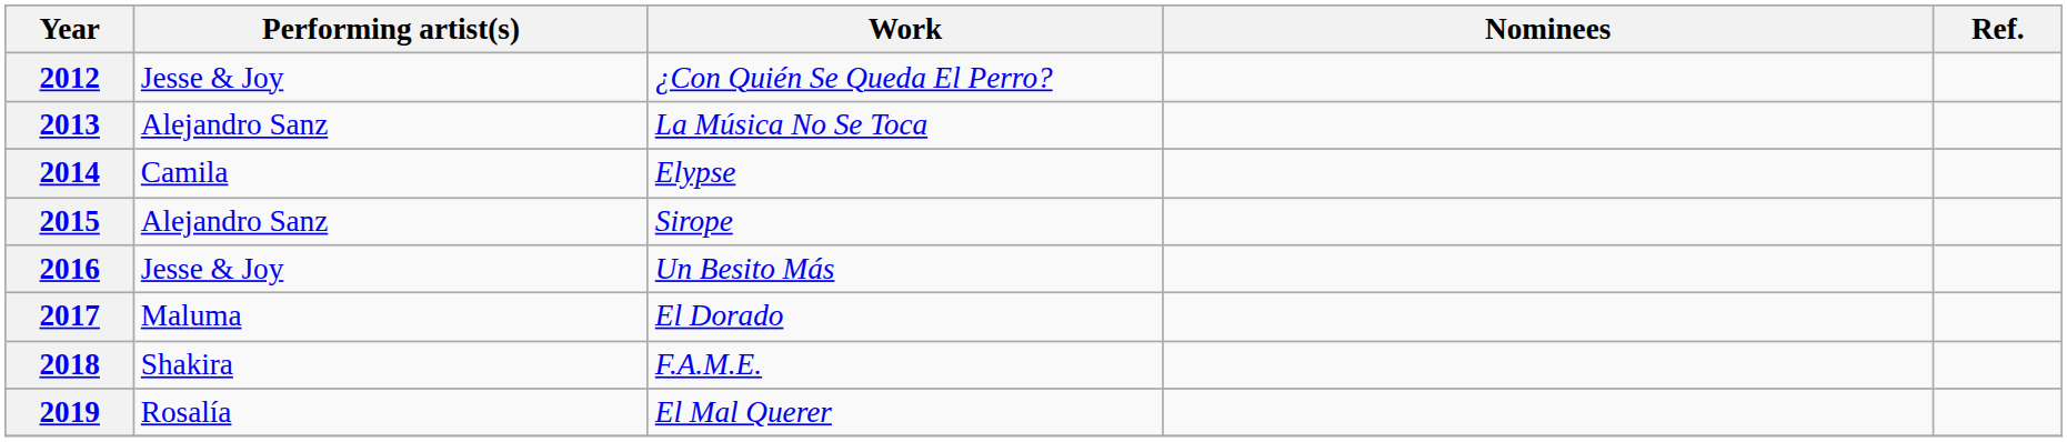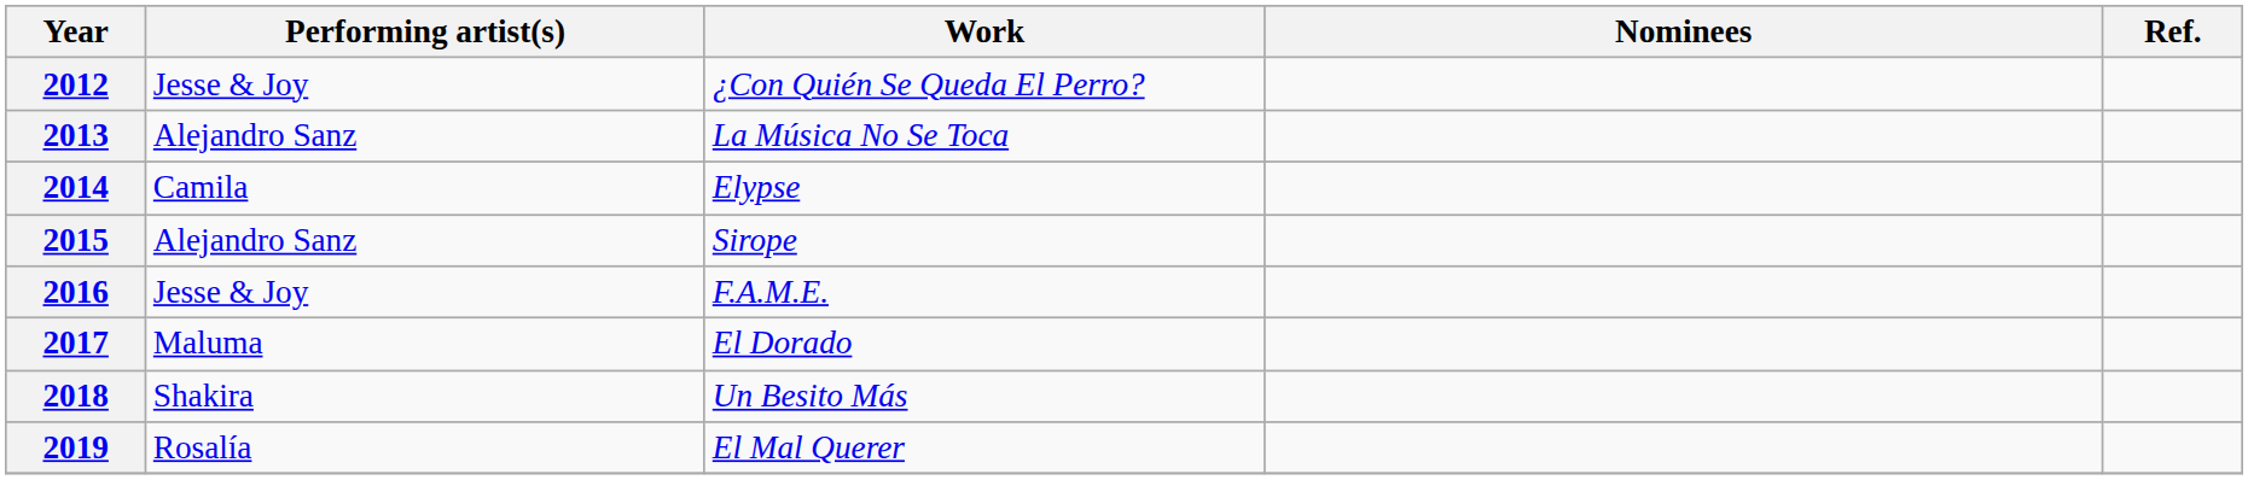2016 | Work: Un Besito Más -> F.A.M.E.
2018 | Work: F.A.M.E. -> Un Besito Más
